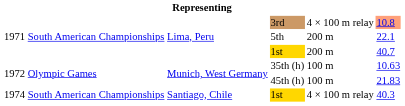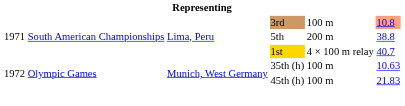3rd | column 5: 4 × 100 m relay -> 100 m
5th | column 6: 22.1 -> 38.8
1971 / 1st | column 5: 200 m -> 4 × 100 m relay
- row: 1974 | South American Championships | Santiago, Chile | 1st | 4 × 100 m relay | 40.3
